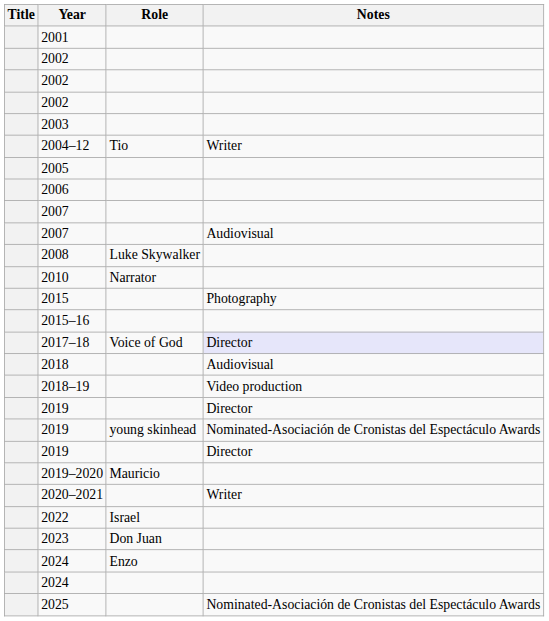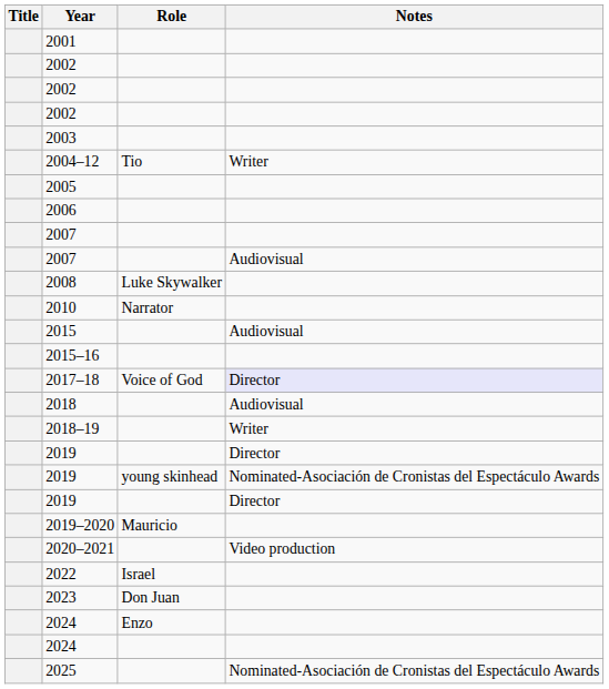2015 | Notes: Photography -> Audiovisual
2018–19 | Notes: Video production -> Writer
2020–2021 | Notes: Writer -> Video production
